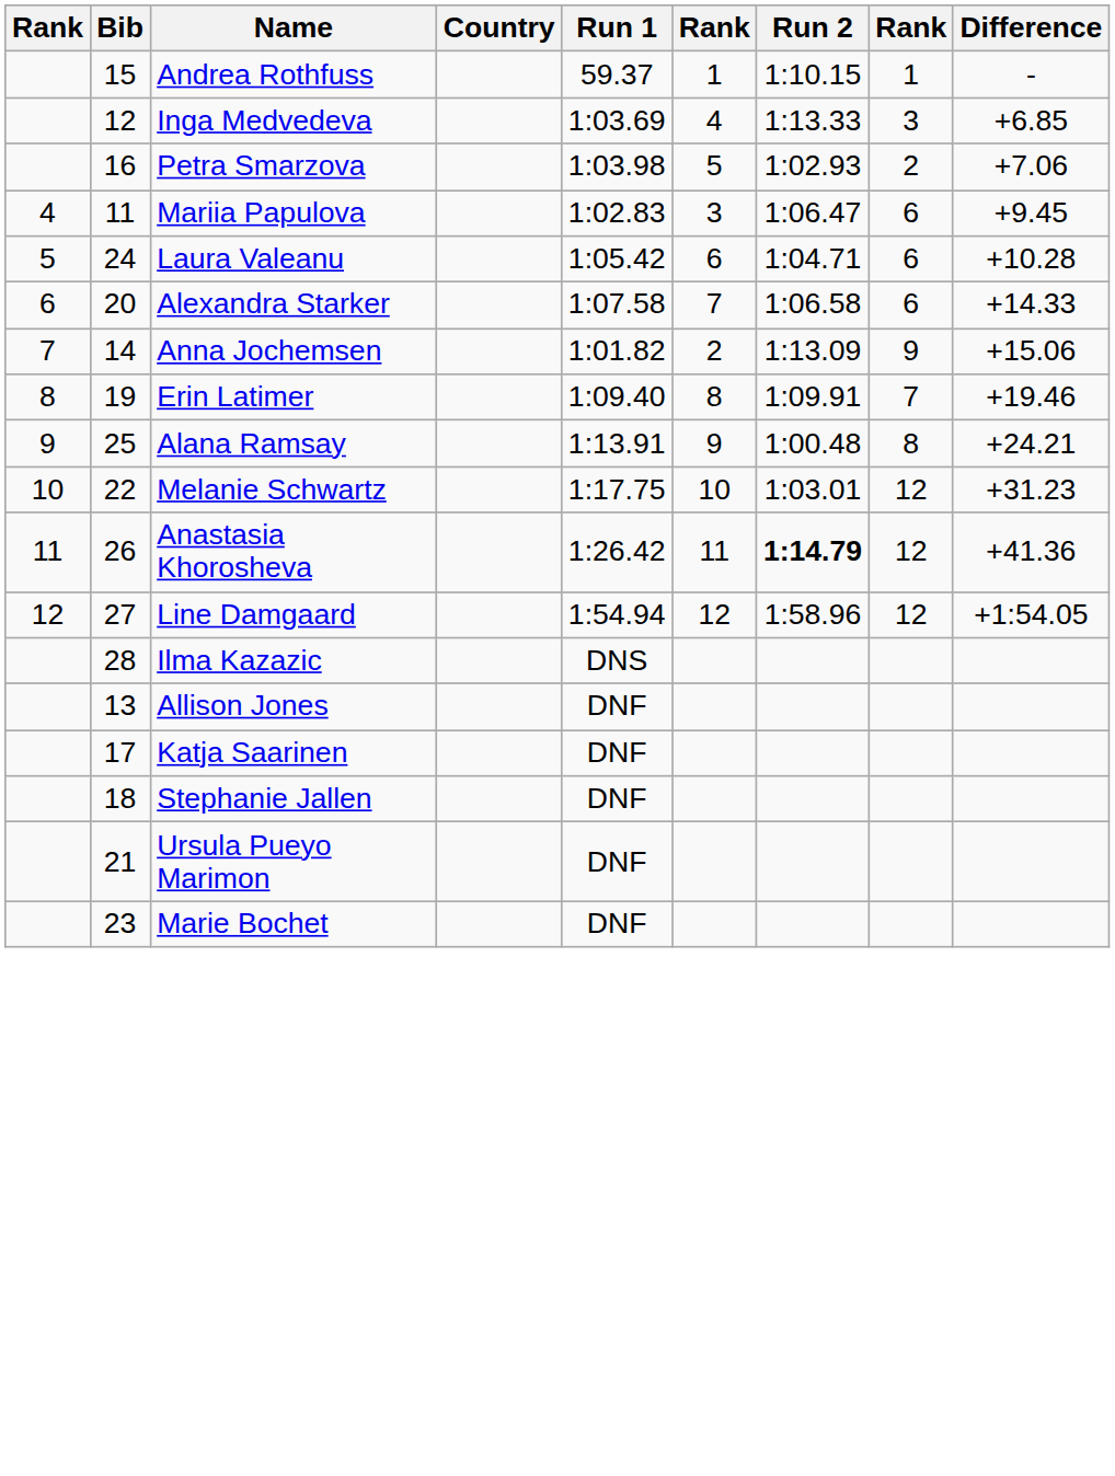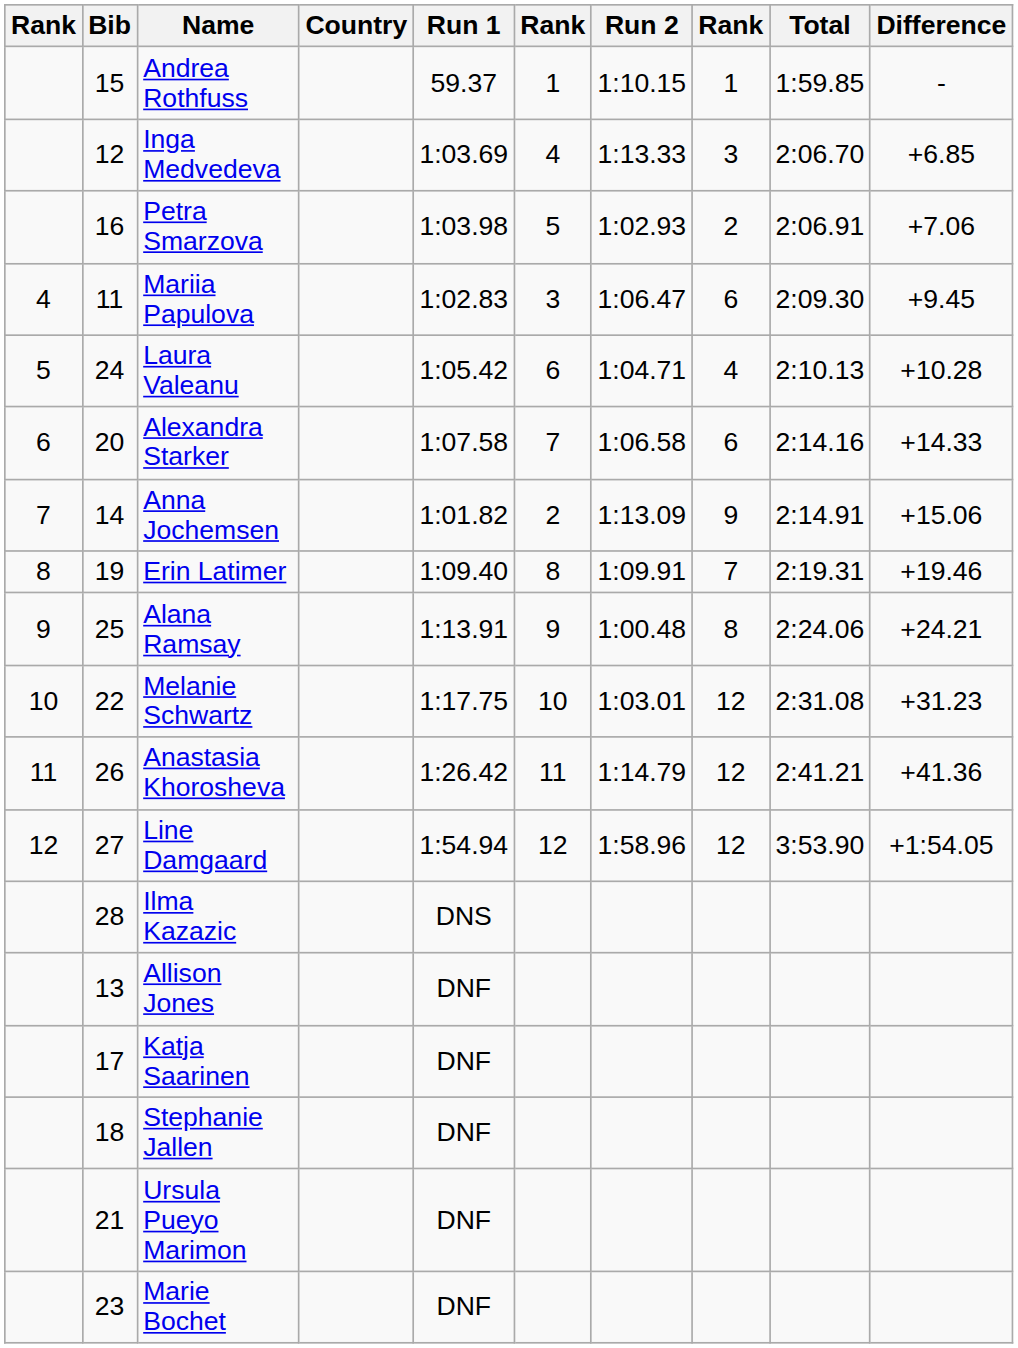+ column: Total | 1:59.85 | 2:06.70 | 2:06.91 | 2:09.30 | 2:10.13 | 2:14.16 | 2:14.91 | 2:19.31 | 2:24.06 | 2:31.08 | 2:41.21 | 3:53.90
Laura Valeanu | column 8: 6 -> 4
Anastasia Khorosheva | Run 2: bold -> normal
